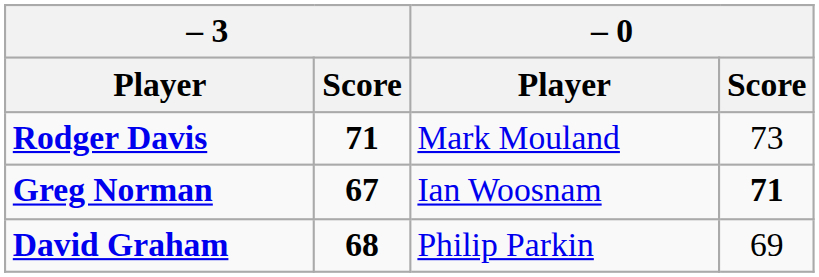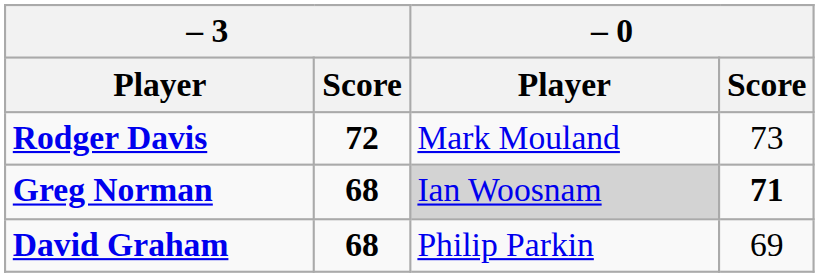Rodger Davis | – 3 / Score: 71 -> 72
Greg Norman | – 3 / Score: 67 -> 68
Greg Norman | – 0 / Player: no background -> lightgrey background
